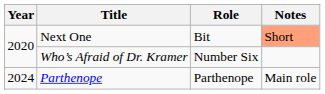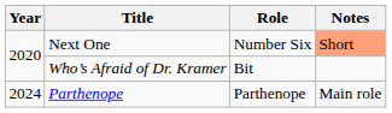Next One | Role: Bit -> Number Six
Who’s Afraid of Dr. Kramer | Role: Number Six -> Bit
